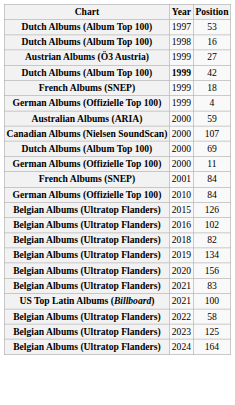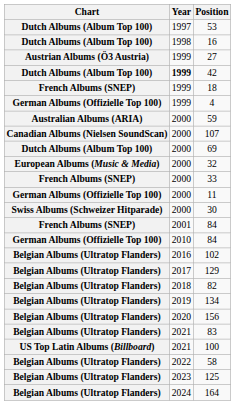+ row: European Albums (Music & Media) | 2000 | 32
+ row: French Albums (SNEP) | 2000 | 33
+ row: Swiss Albums (Schweizer Hitparade) | 2000 | 30
- row: Belgian Albums (Ultratop Flanders) | 2015 | 126
+ row: Belgian Albums (Ultratop Flanders) | 2017 | 129
